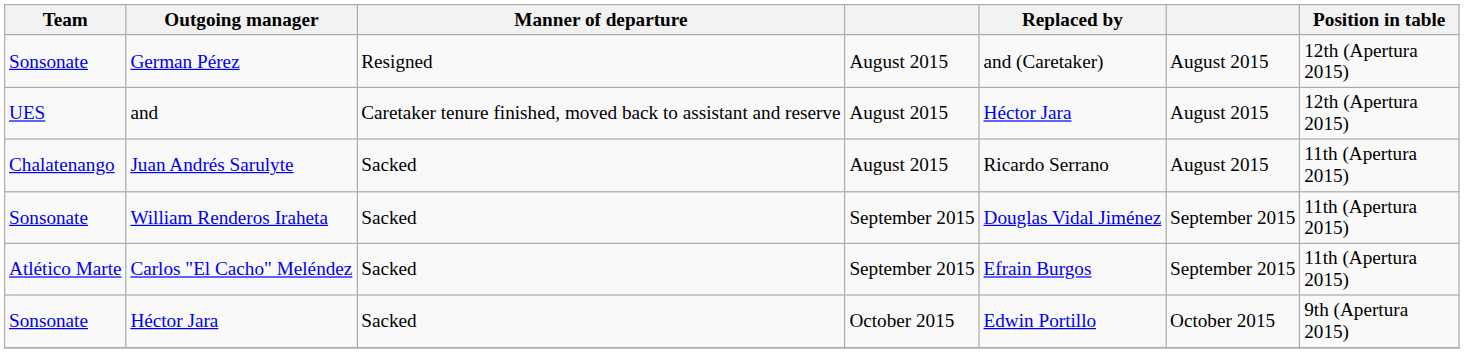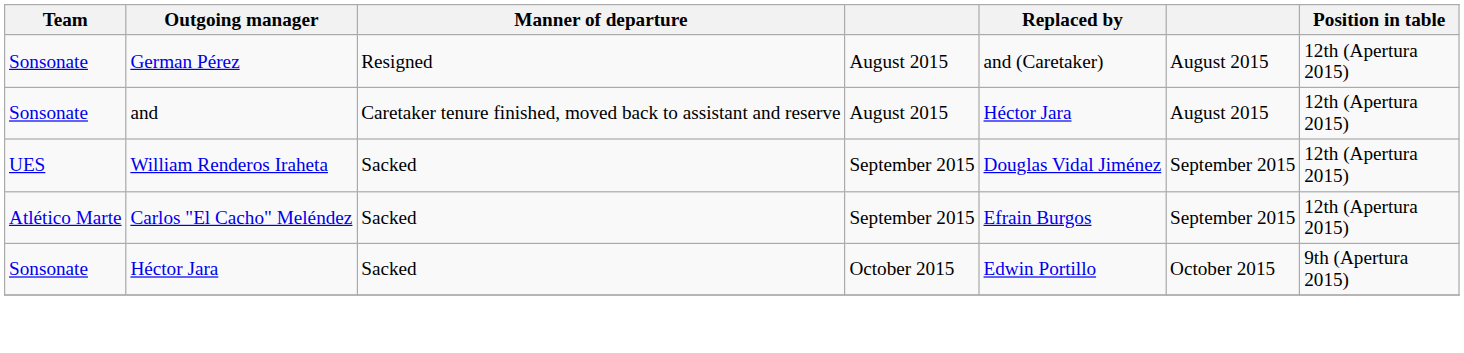and | Team: UES -> Sonsonate
- row: Chalatenango | Juan Andrés Sarulyte | Sacked | August 2015 | Ricardo Serrano | August 2015 | 11th (Apertura 2015)
William Renderos Iraheta | Team: Sonsonate -> UES
William Renderos Iraheta | Position in table: 11th (Apertura 2015) -> 12th (Apertura 2015)
Carlos "El Cacho" Meléndez | Position in table: 11th (Apertura 2015) -> 12th (Apertura 2015)
